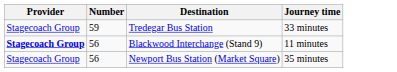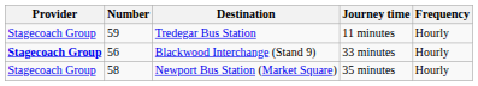+ column: Frequency | Hourly | Hourly | Hourly
Tredegar Bus Station | Journey time: 33 minutes -> 11 minutes
Blackwood Interchange (Stand 9) | Journey time: 11 minutes -> 33 minutes
Newport Bus Station (Market Square) | Number: 56 -> 58
